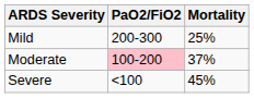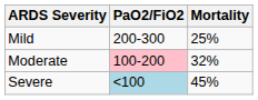Moderate | Mortality: 37% -> 32%
Severe | PaO2/FiO2: no background -> lightblue background
